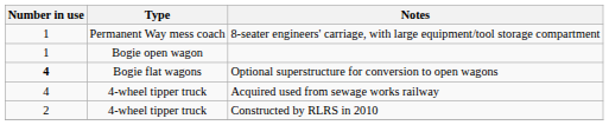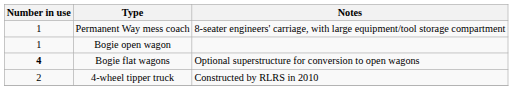- row: 4 | 4-wheel tipper truck | Acquired used from sewage works railway
